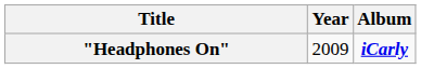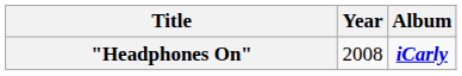"Headphones On" | Year: 2009 -> 2008
